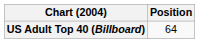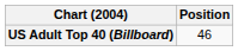US Adult Top 40 (Billboard) | Position: 64 -> 46
